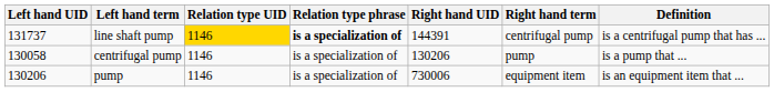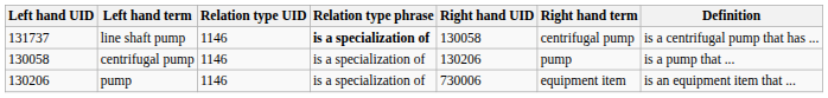line shaft pump | Relation type UID: gold background -> no background
line shaft pump | Right hand UID: 144391 -> 130058
